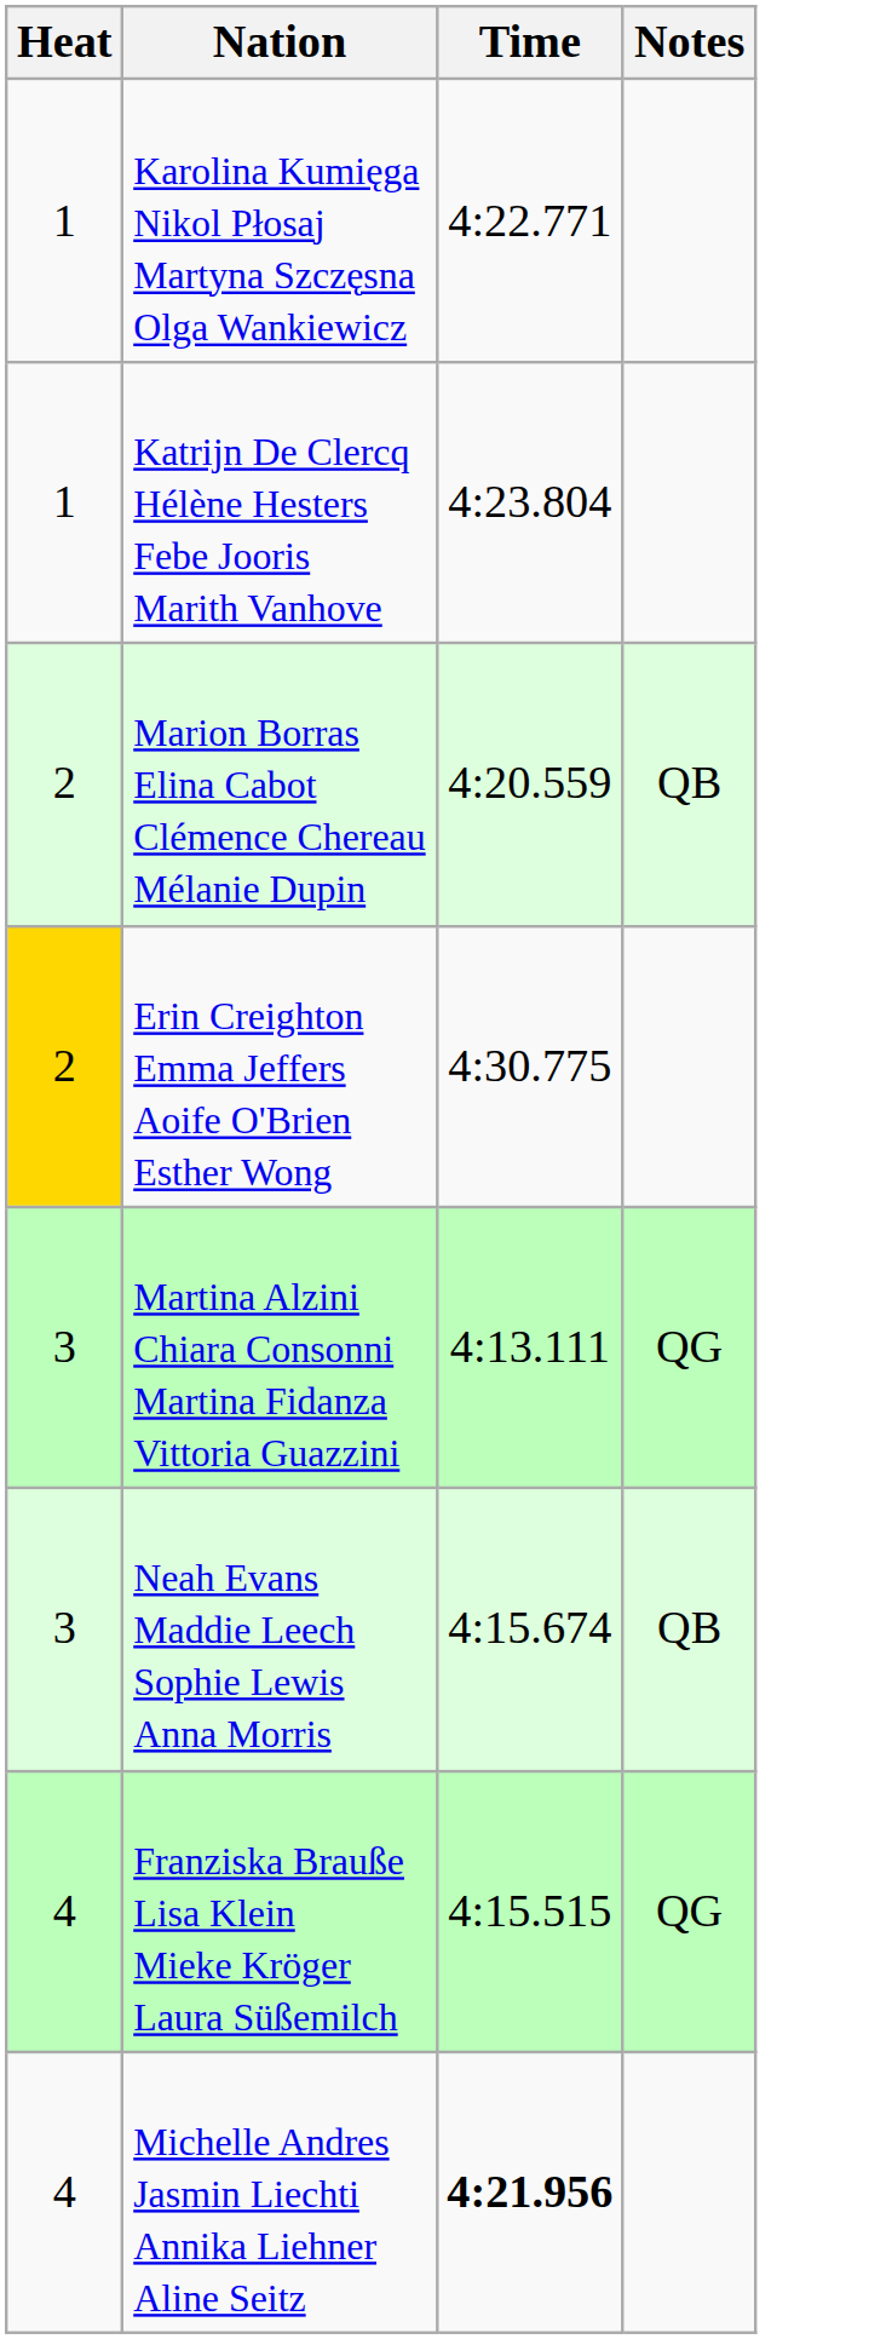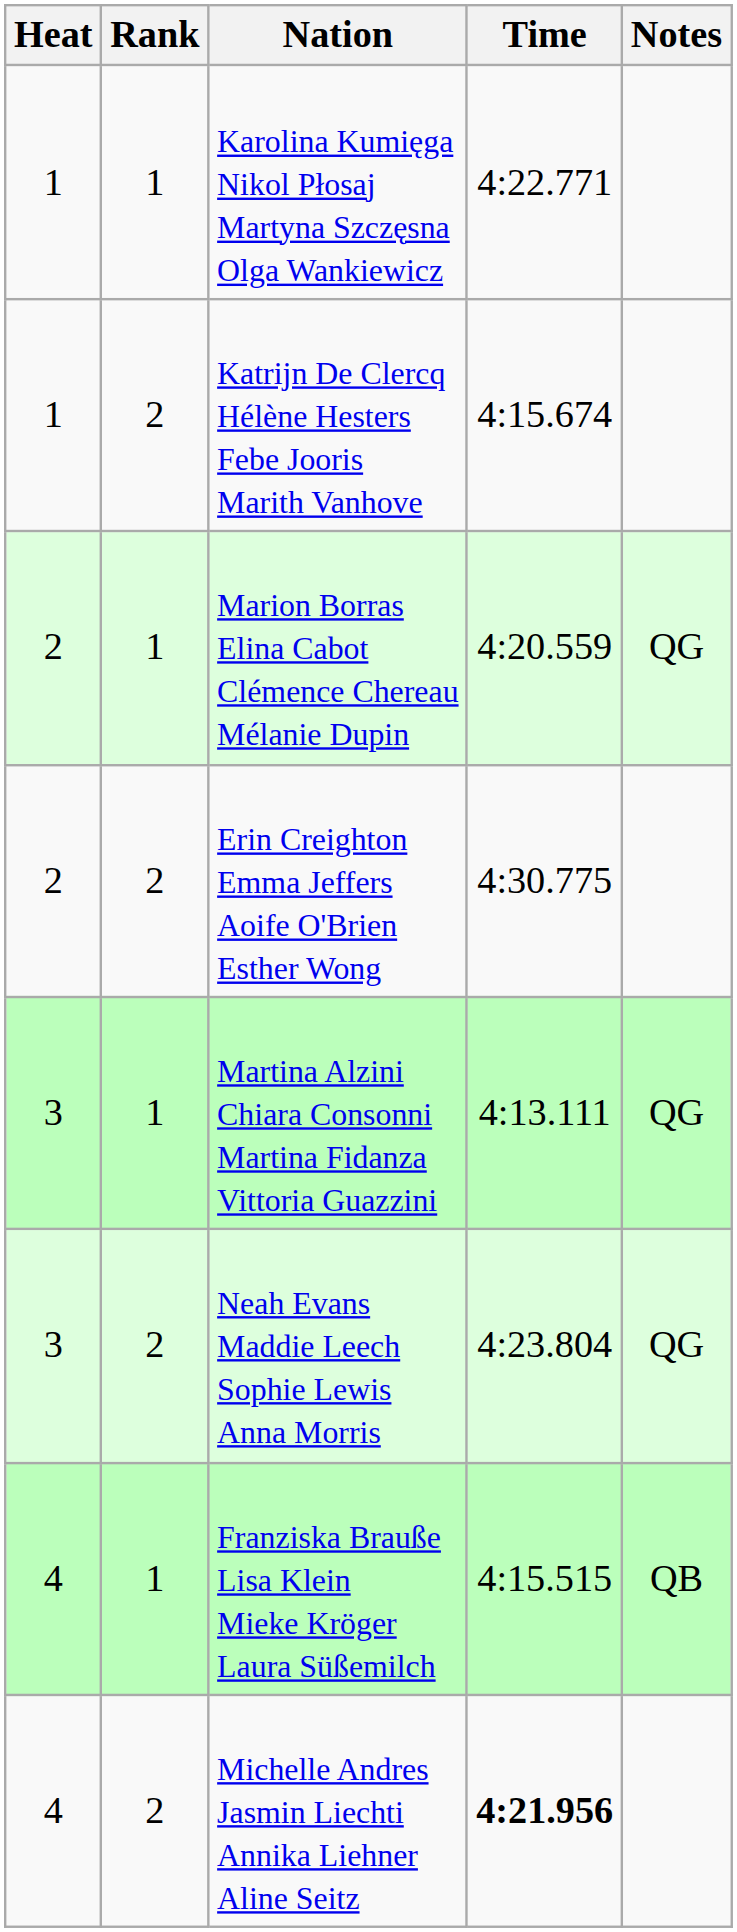+ column: Rank | 1 | 2 | 1 | 2 | 1 | 2 | 1 | 2
Katrijn De Clercq Hélène Hesters Febe Jooris Marith Vanhove | Time: 4:23.804 -> 4:15.674
Marion Borras Elina Cabot Clémence Chereau Mélanie Dupin | Notes: QB -> QG
Erin Creighton Emma Jeffers Aoife O'Brien Esther Wong | Heat: gold background -> no background
Neah Evans Maddie Leech Sophie Lewis Anna Morris | Time: 4:15.674 -> 4:23.804
Neah Evans Maddie Leech Sophie Lewis Anna Morris | Notes: QB -> QG
Franziska Brauße Lisa Klein Mieke Kröger Laura Süßemilch | Notes: QG -> QB
